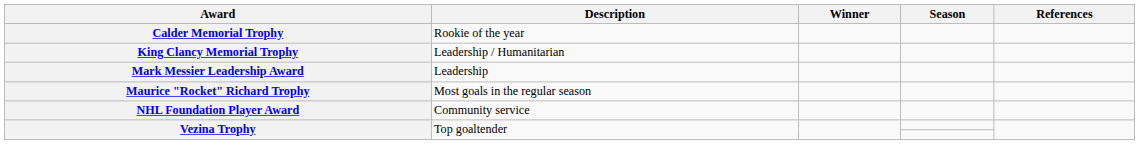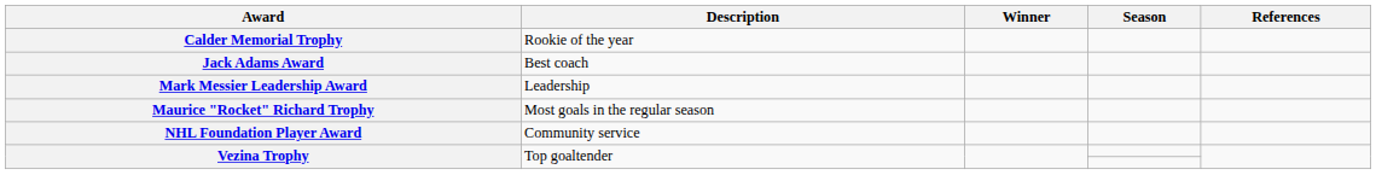+ row: Jack Adams Award | Best coach
- row: King Clancy Memorial Trophy | Leadership / Humanitarian
